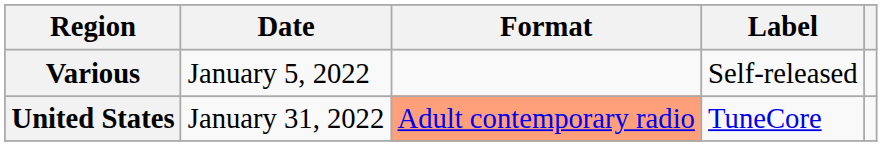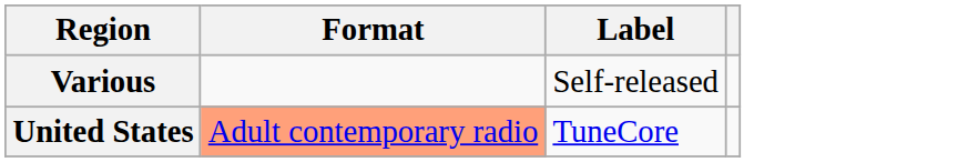- column: Date | January 5, 2022 | January 31, 2022
